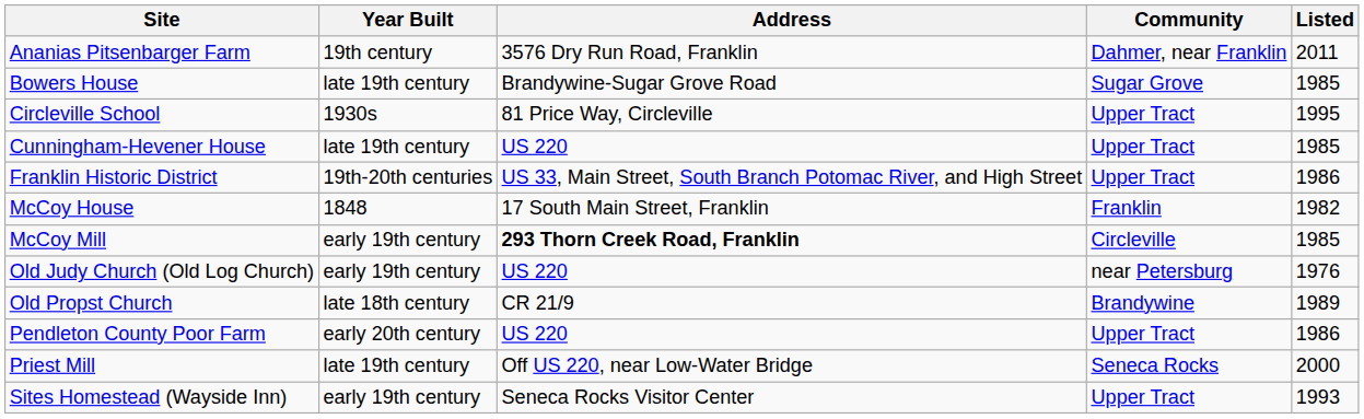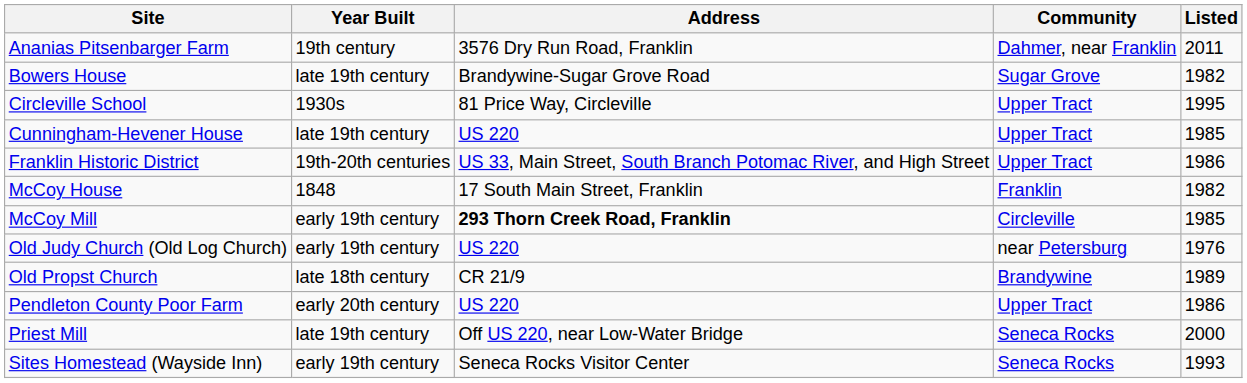Bowers House | Listed: 1985 -> 1982
Sites Homestead (Wayside Inn) | Community: Upper Tract -> Seneca Rocks
